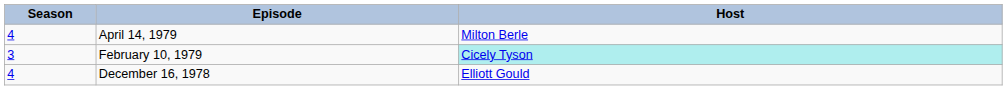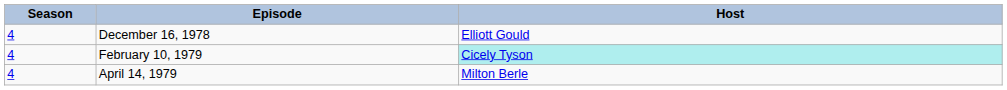rows swapped: December 16, 1978 <-> April 14, 1979
February 10, 1979 | Season: 3 -> 4
